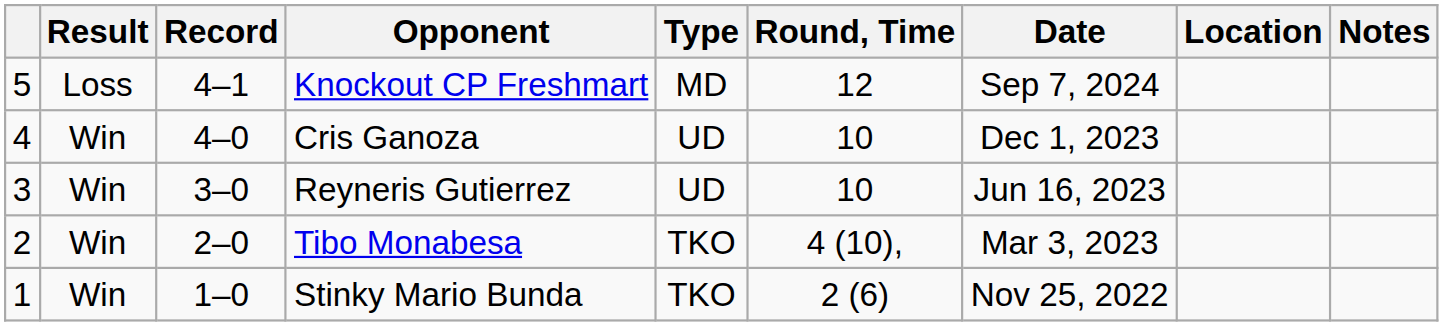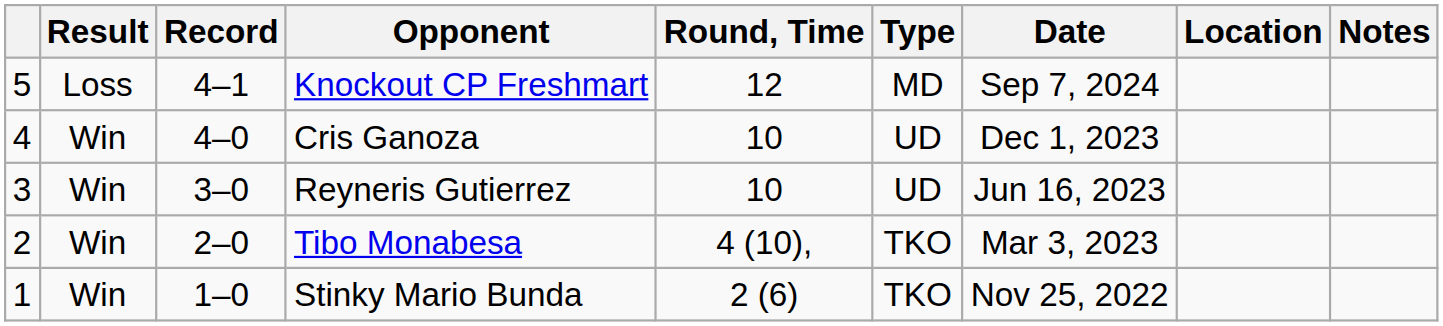columns swapped: Type <-> Round, Time
